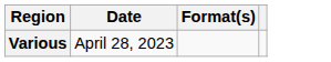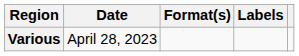+ column: Labels
